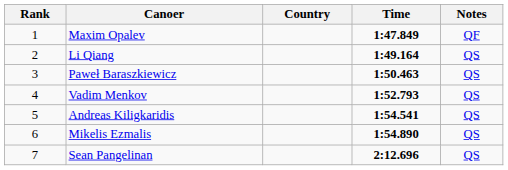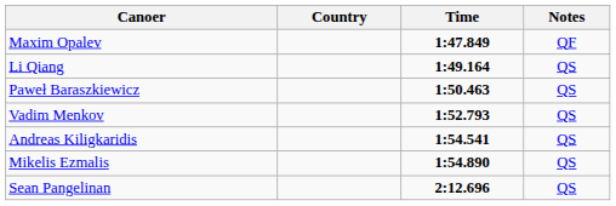- column: Rank | 1 | 2 | 3 | 4 | 5 | 6 | 7
